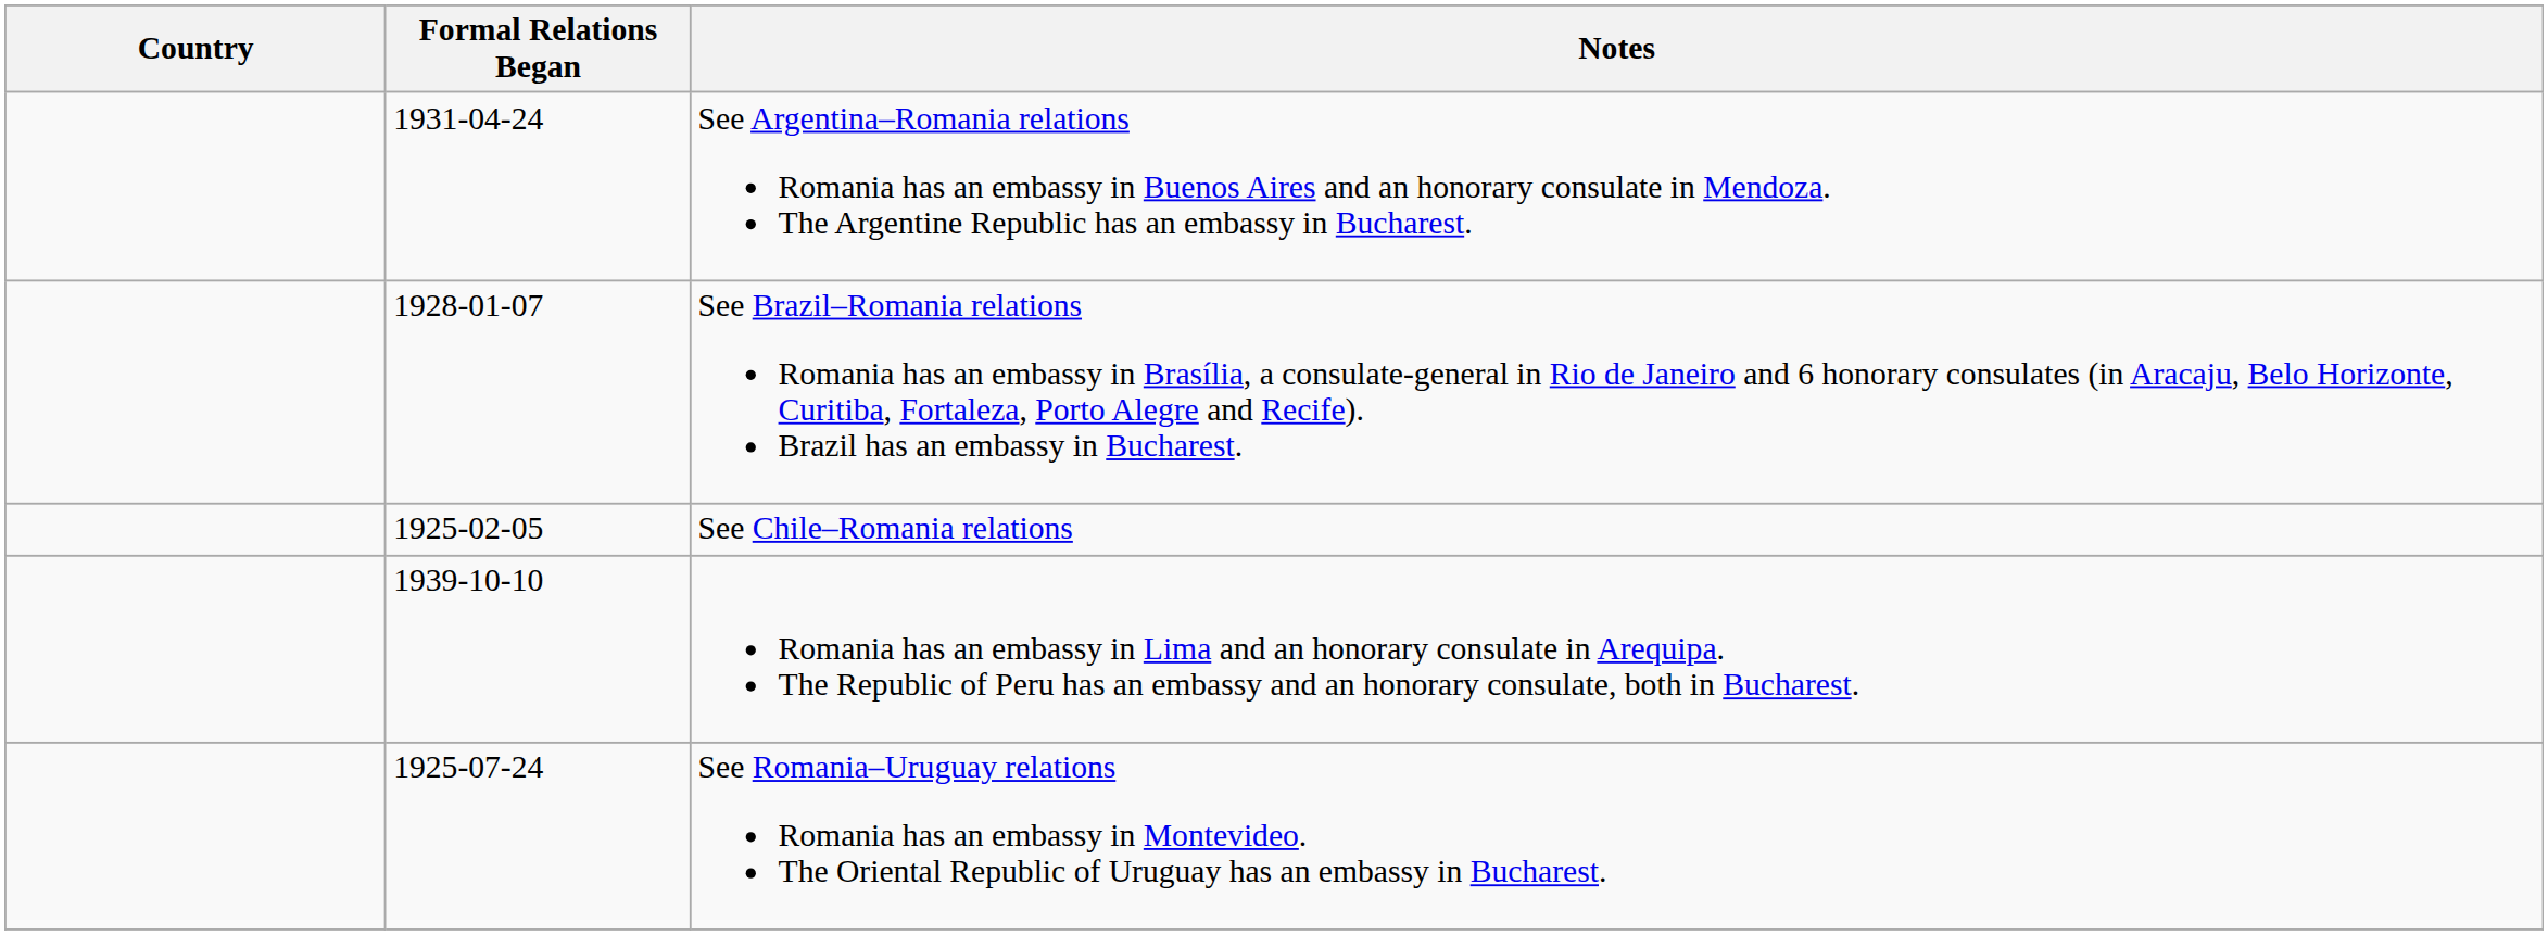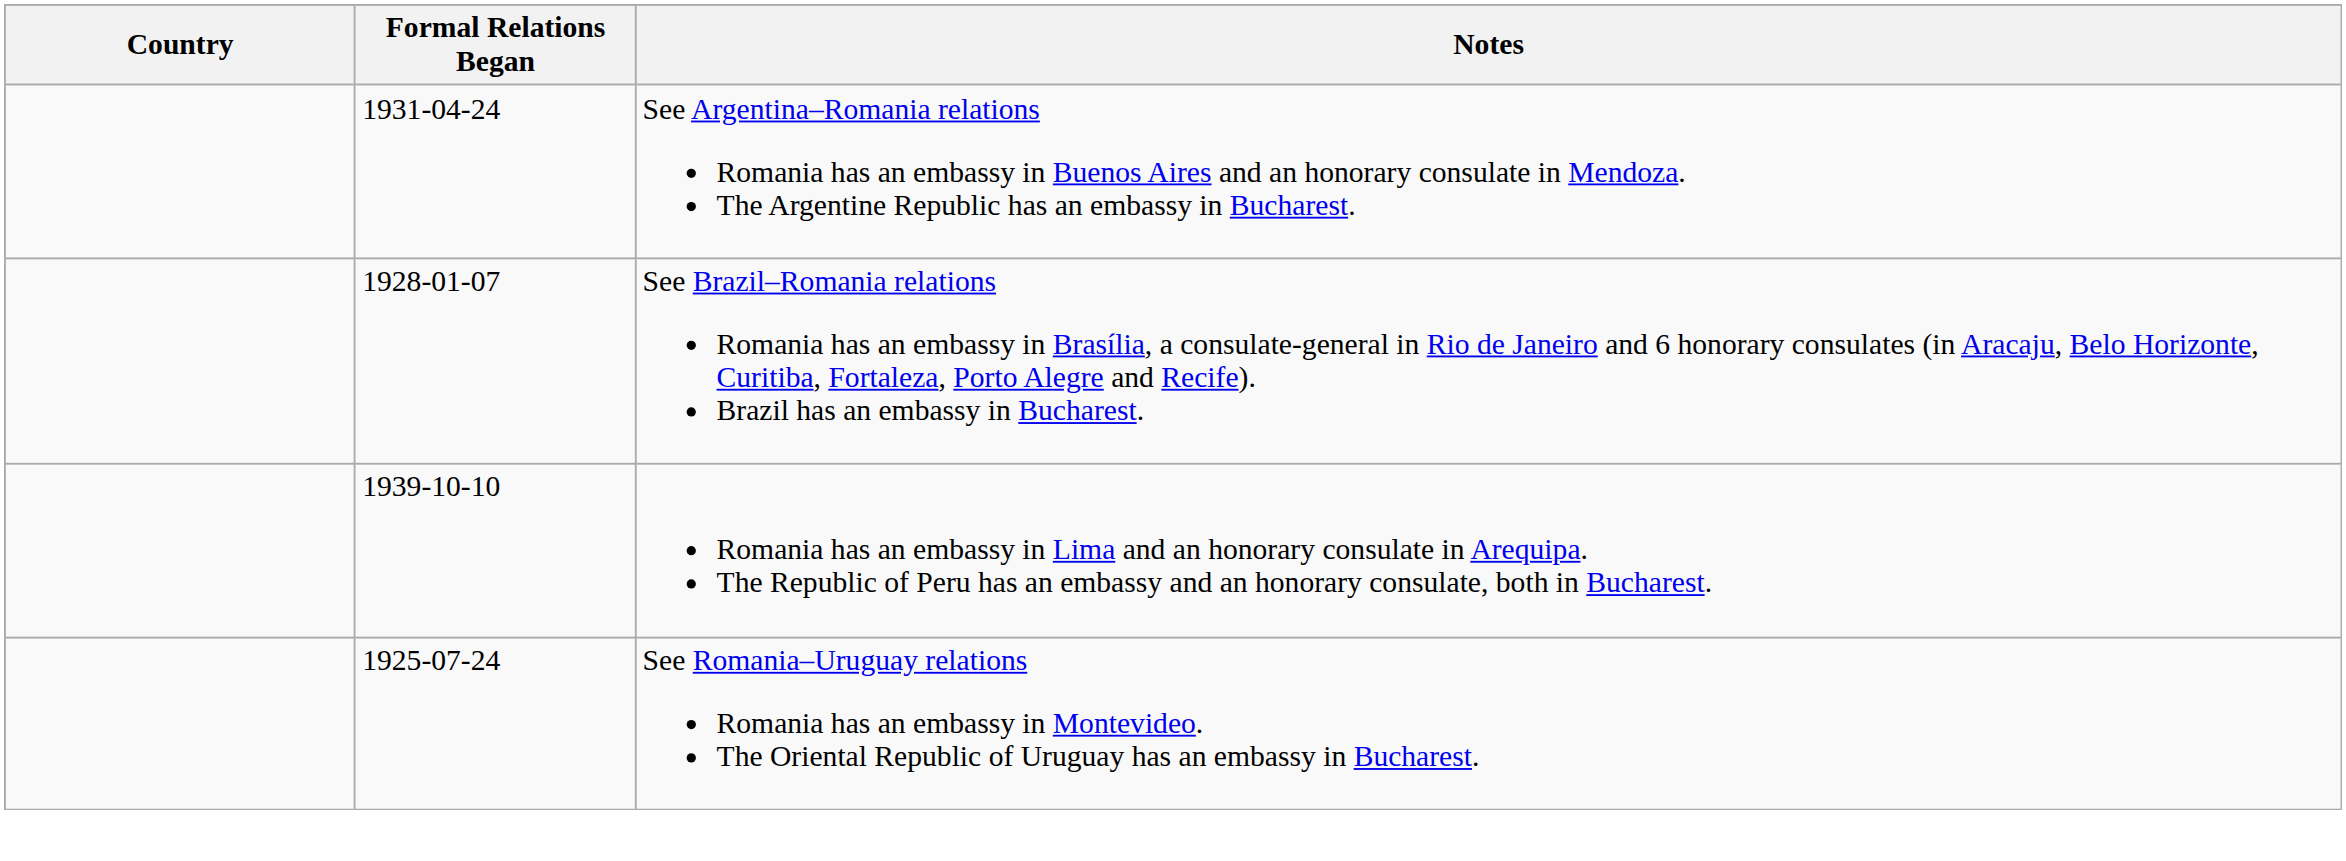- row: 1925-02-05 | See Chile–Romania relations
